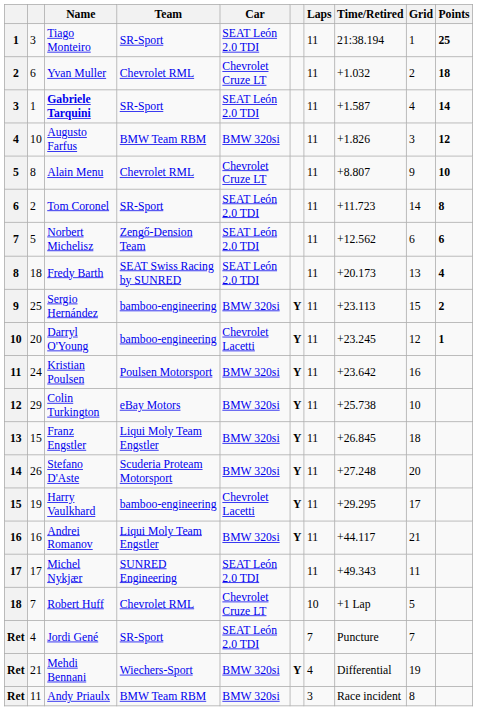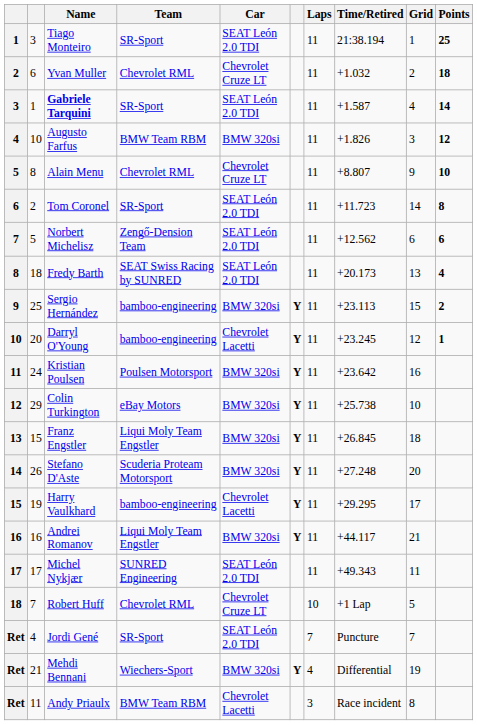Andy Priaulx | Car: BMW 320si -> Chevrolet Lacetti
